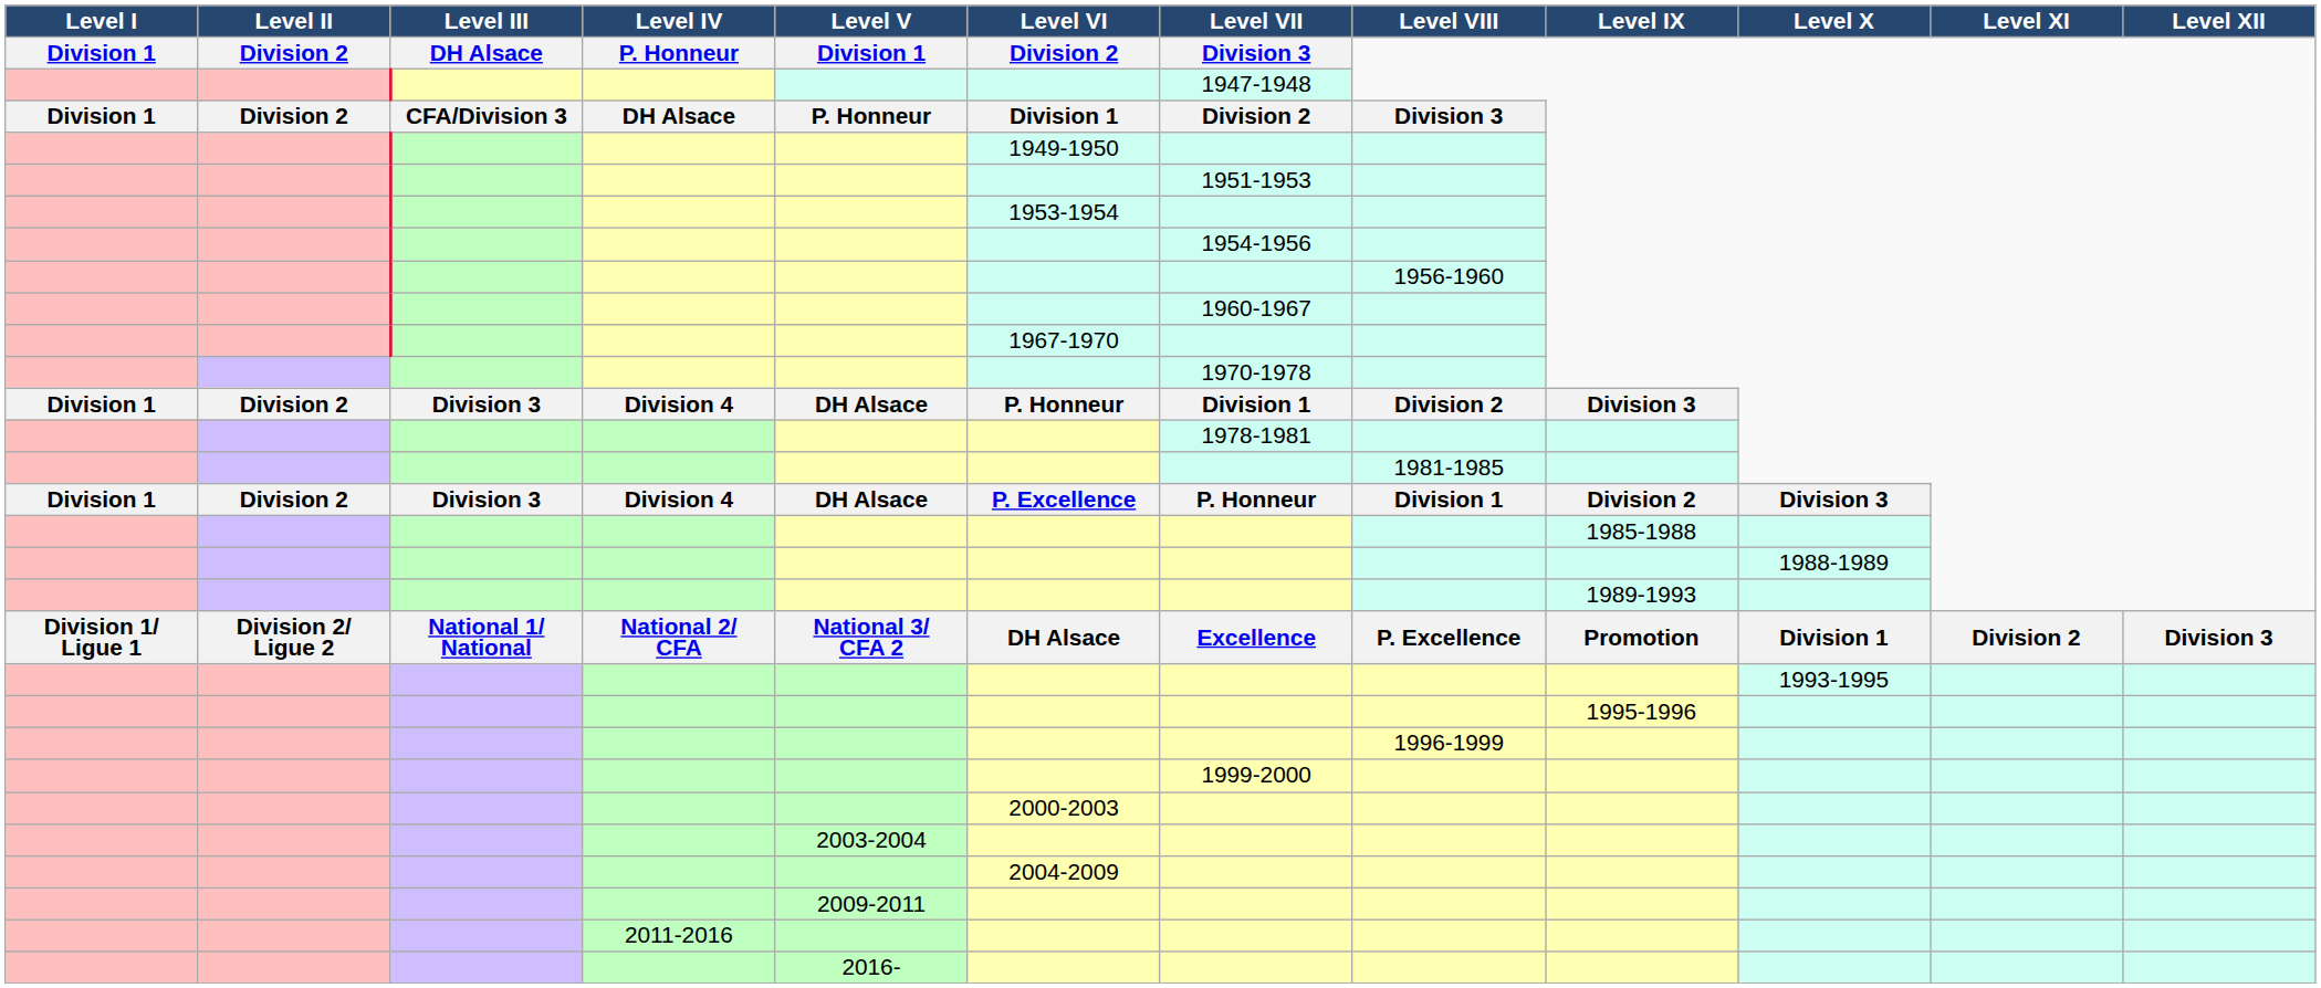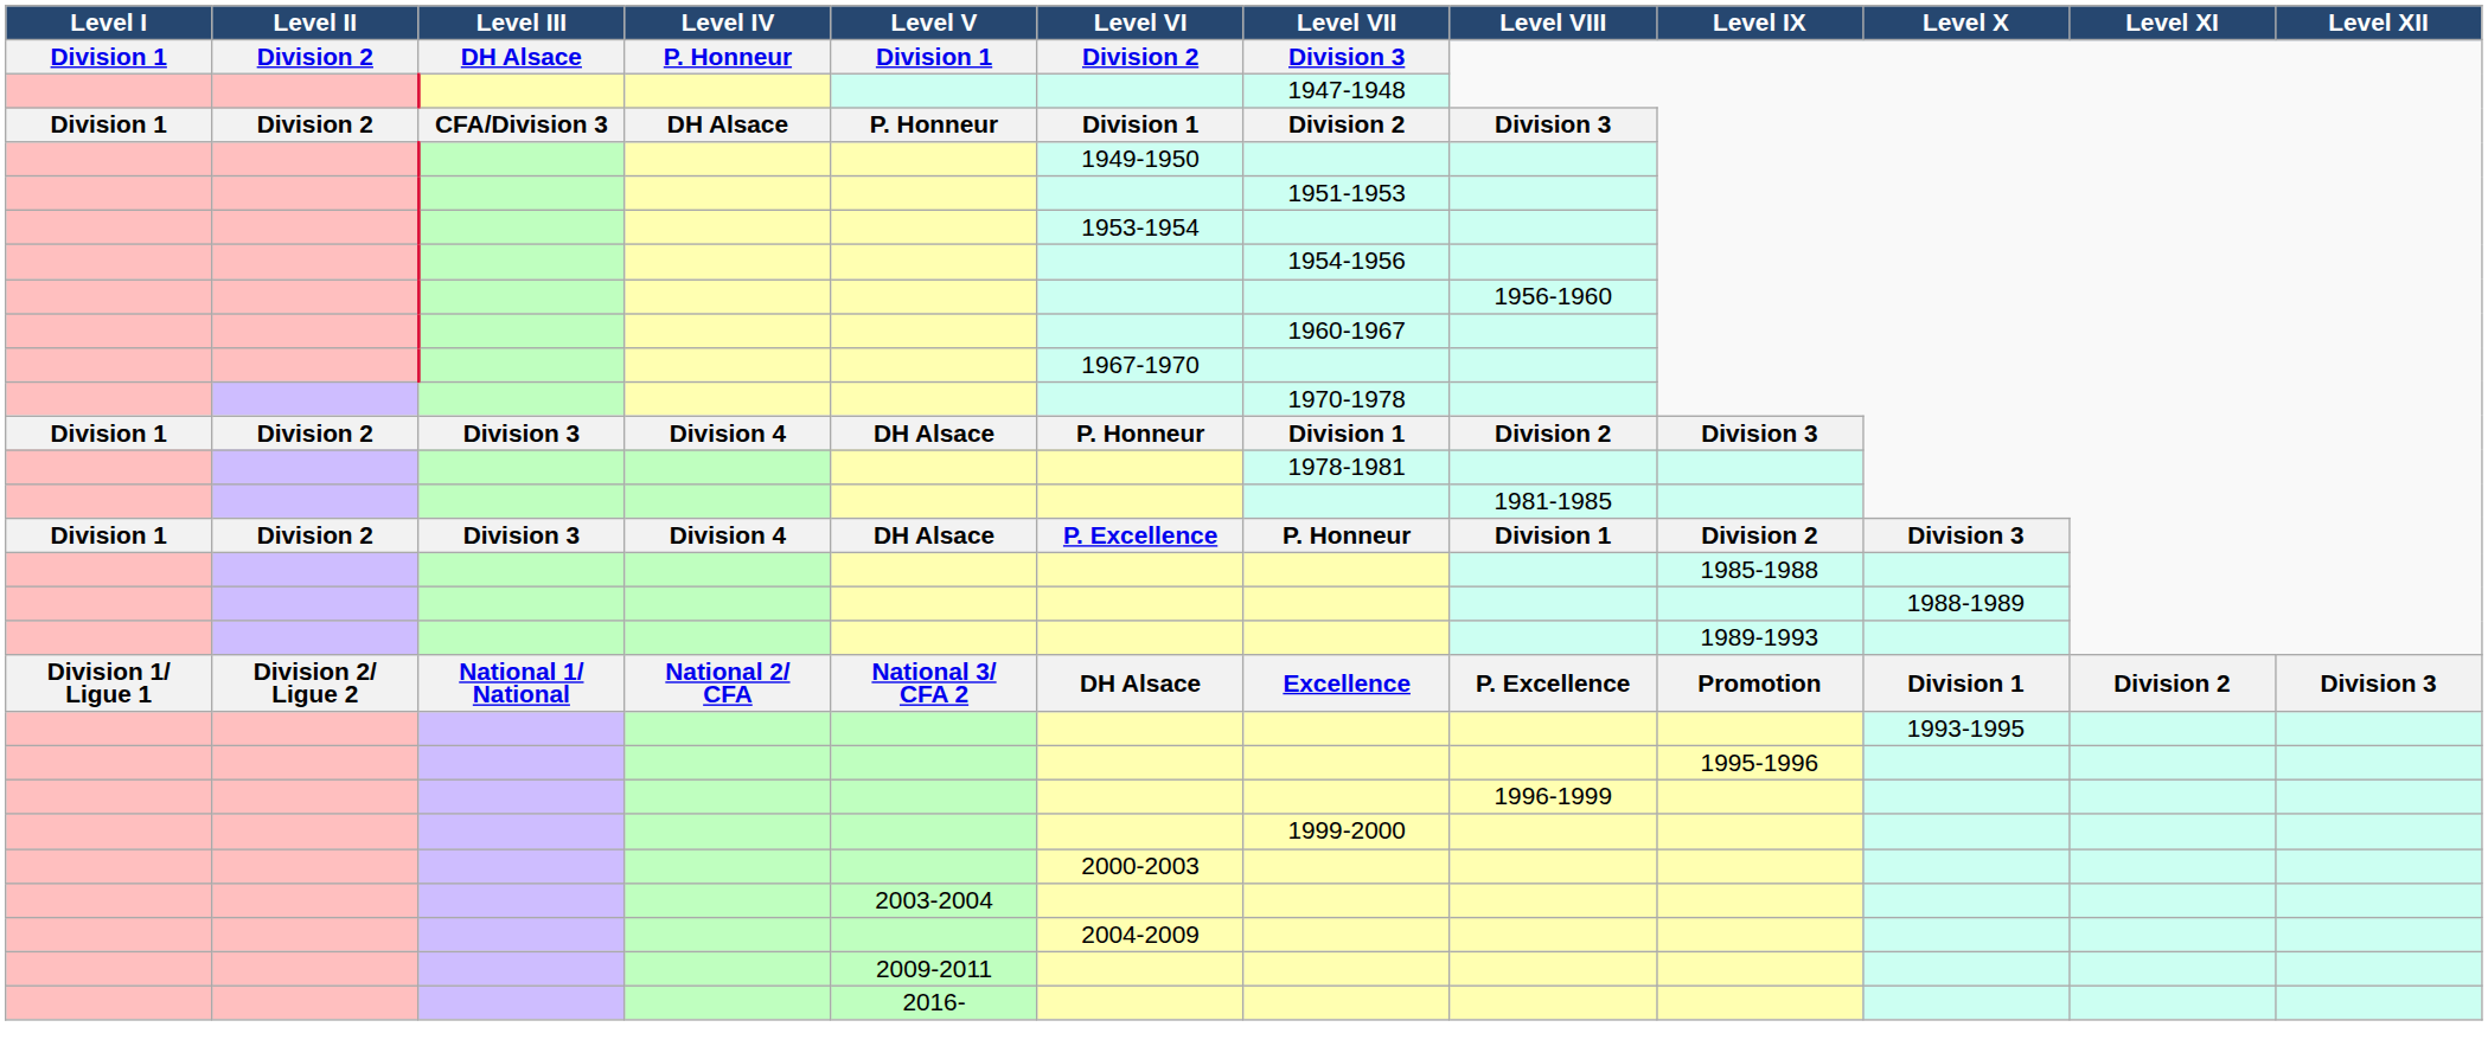- row: 2011-2016
